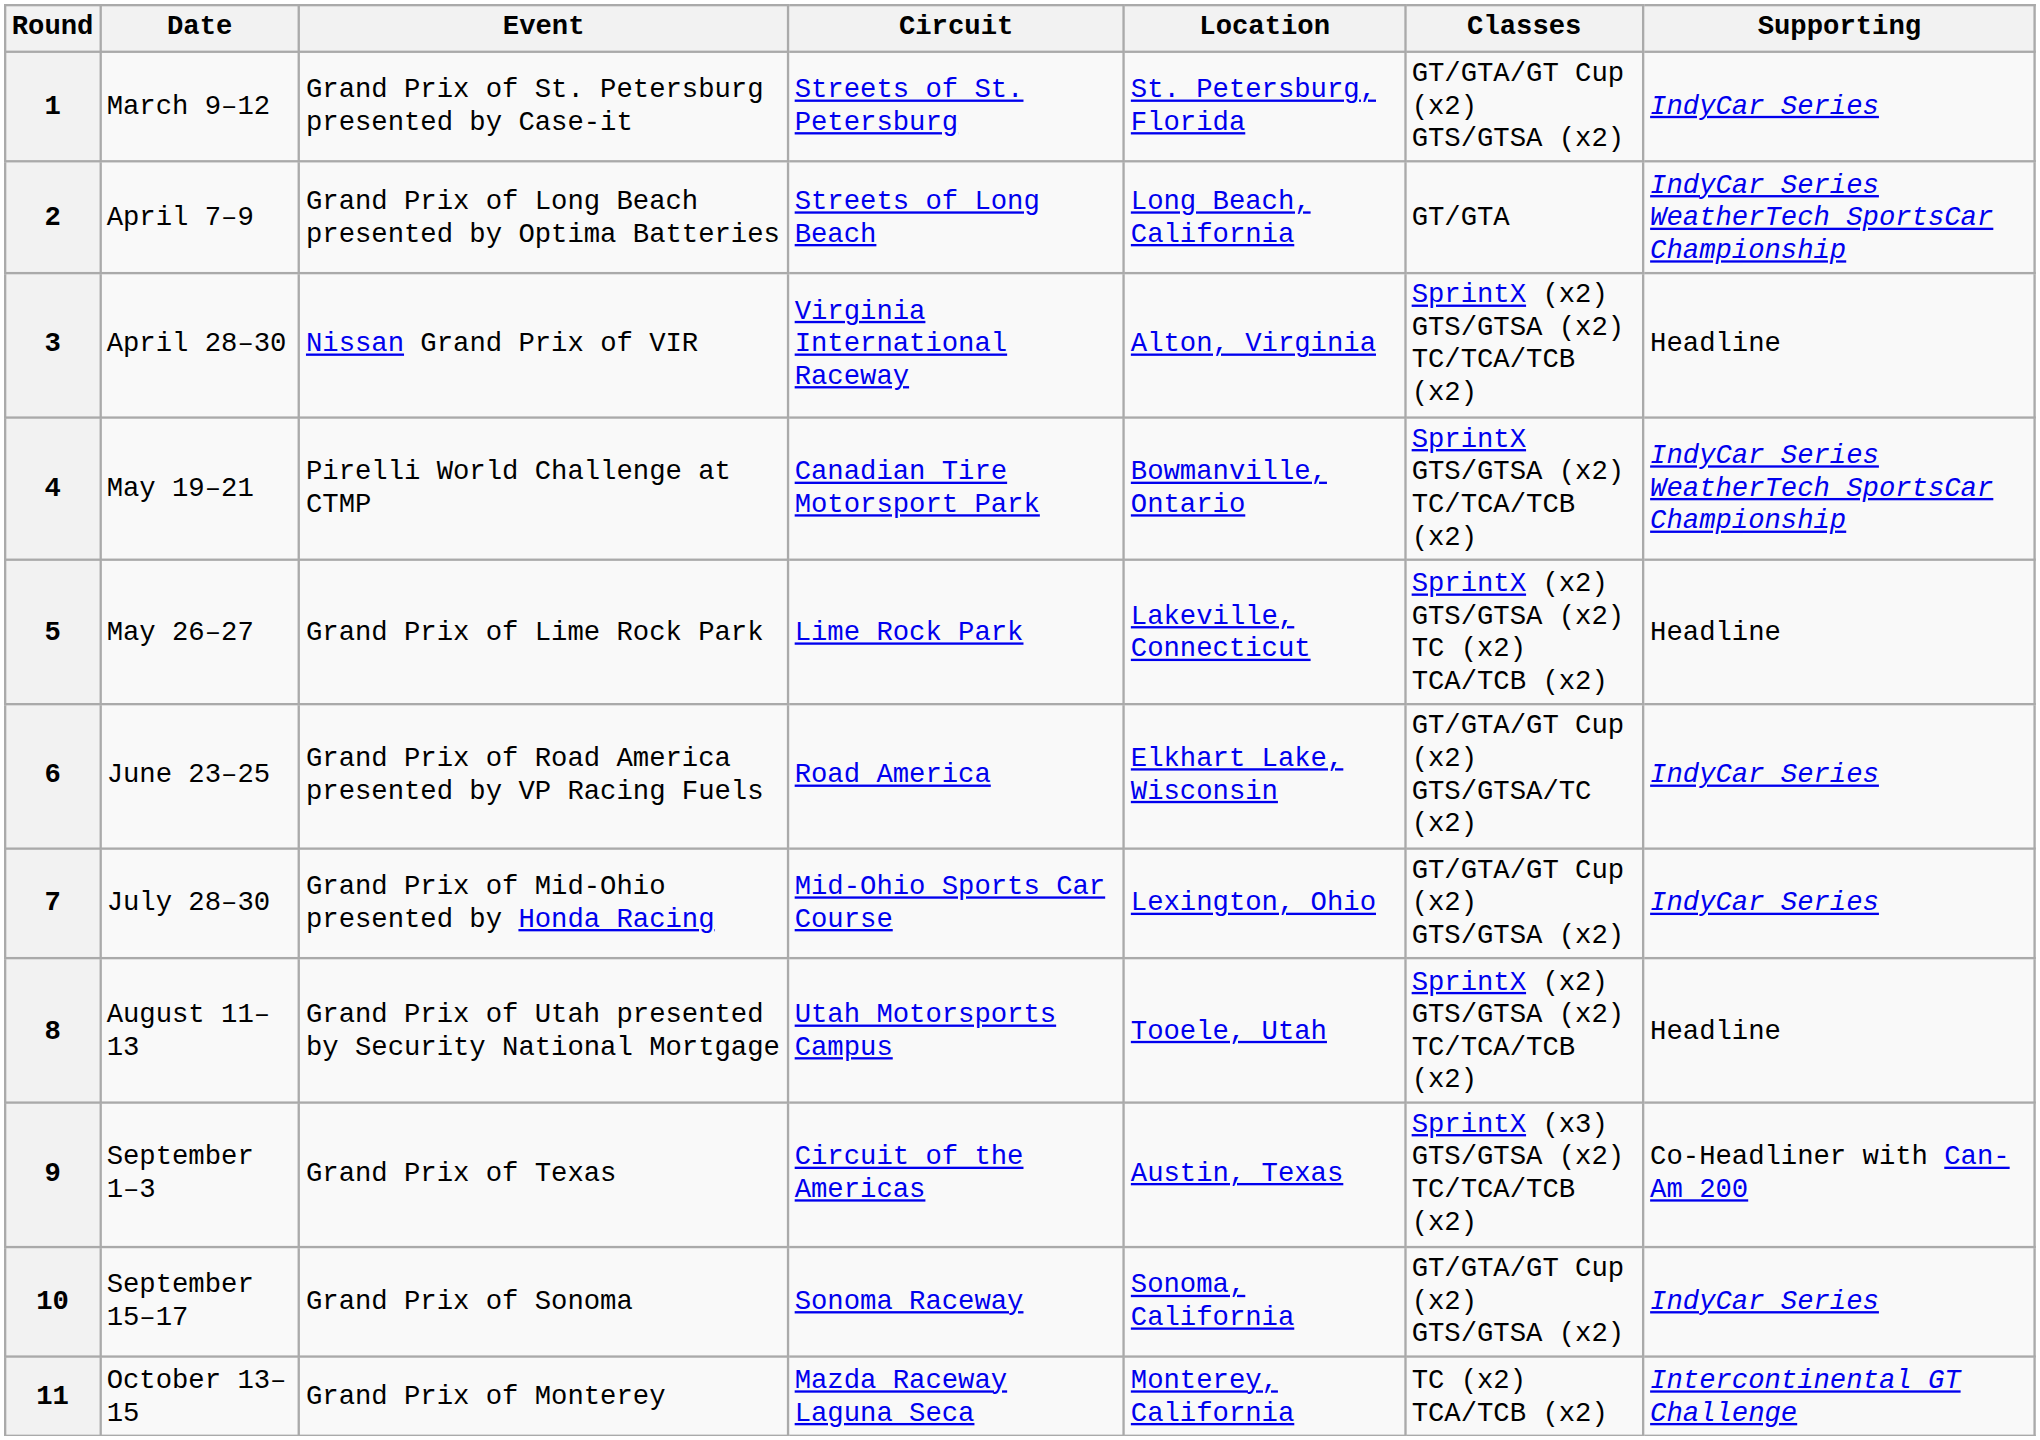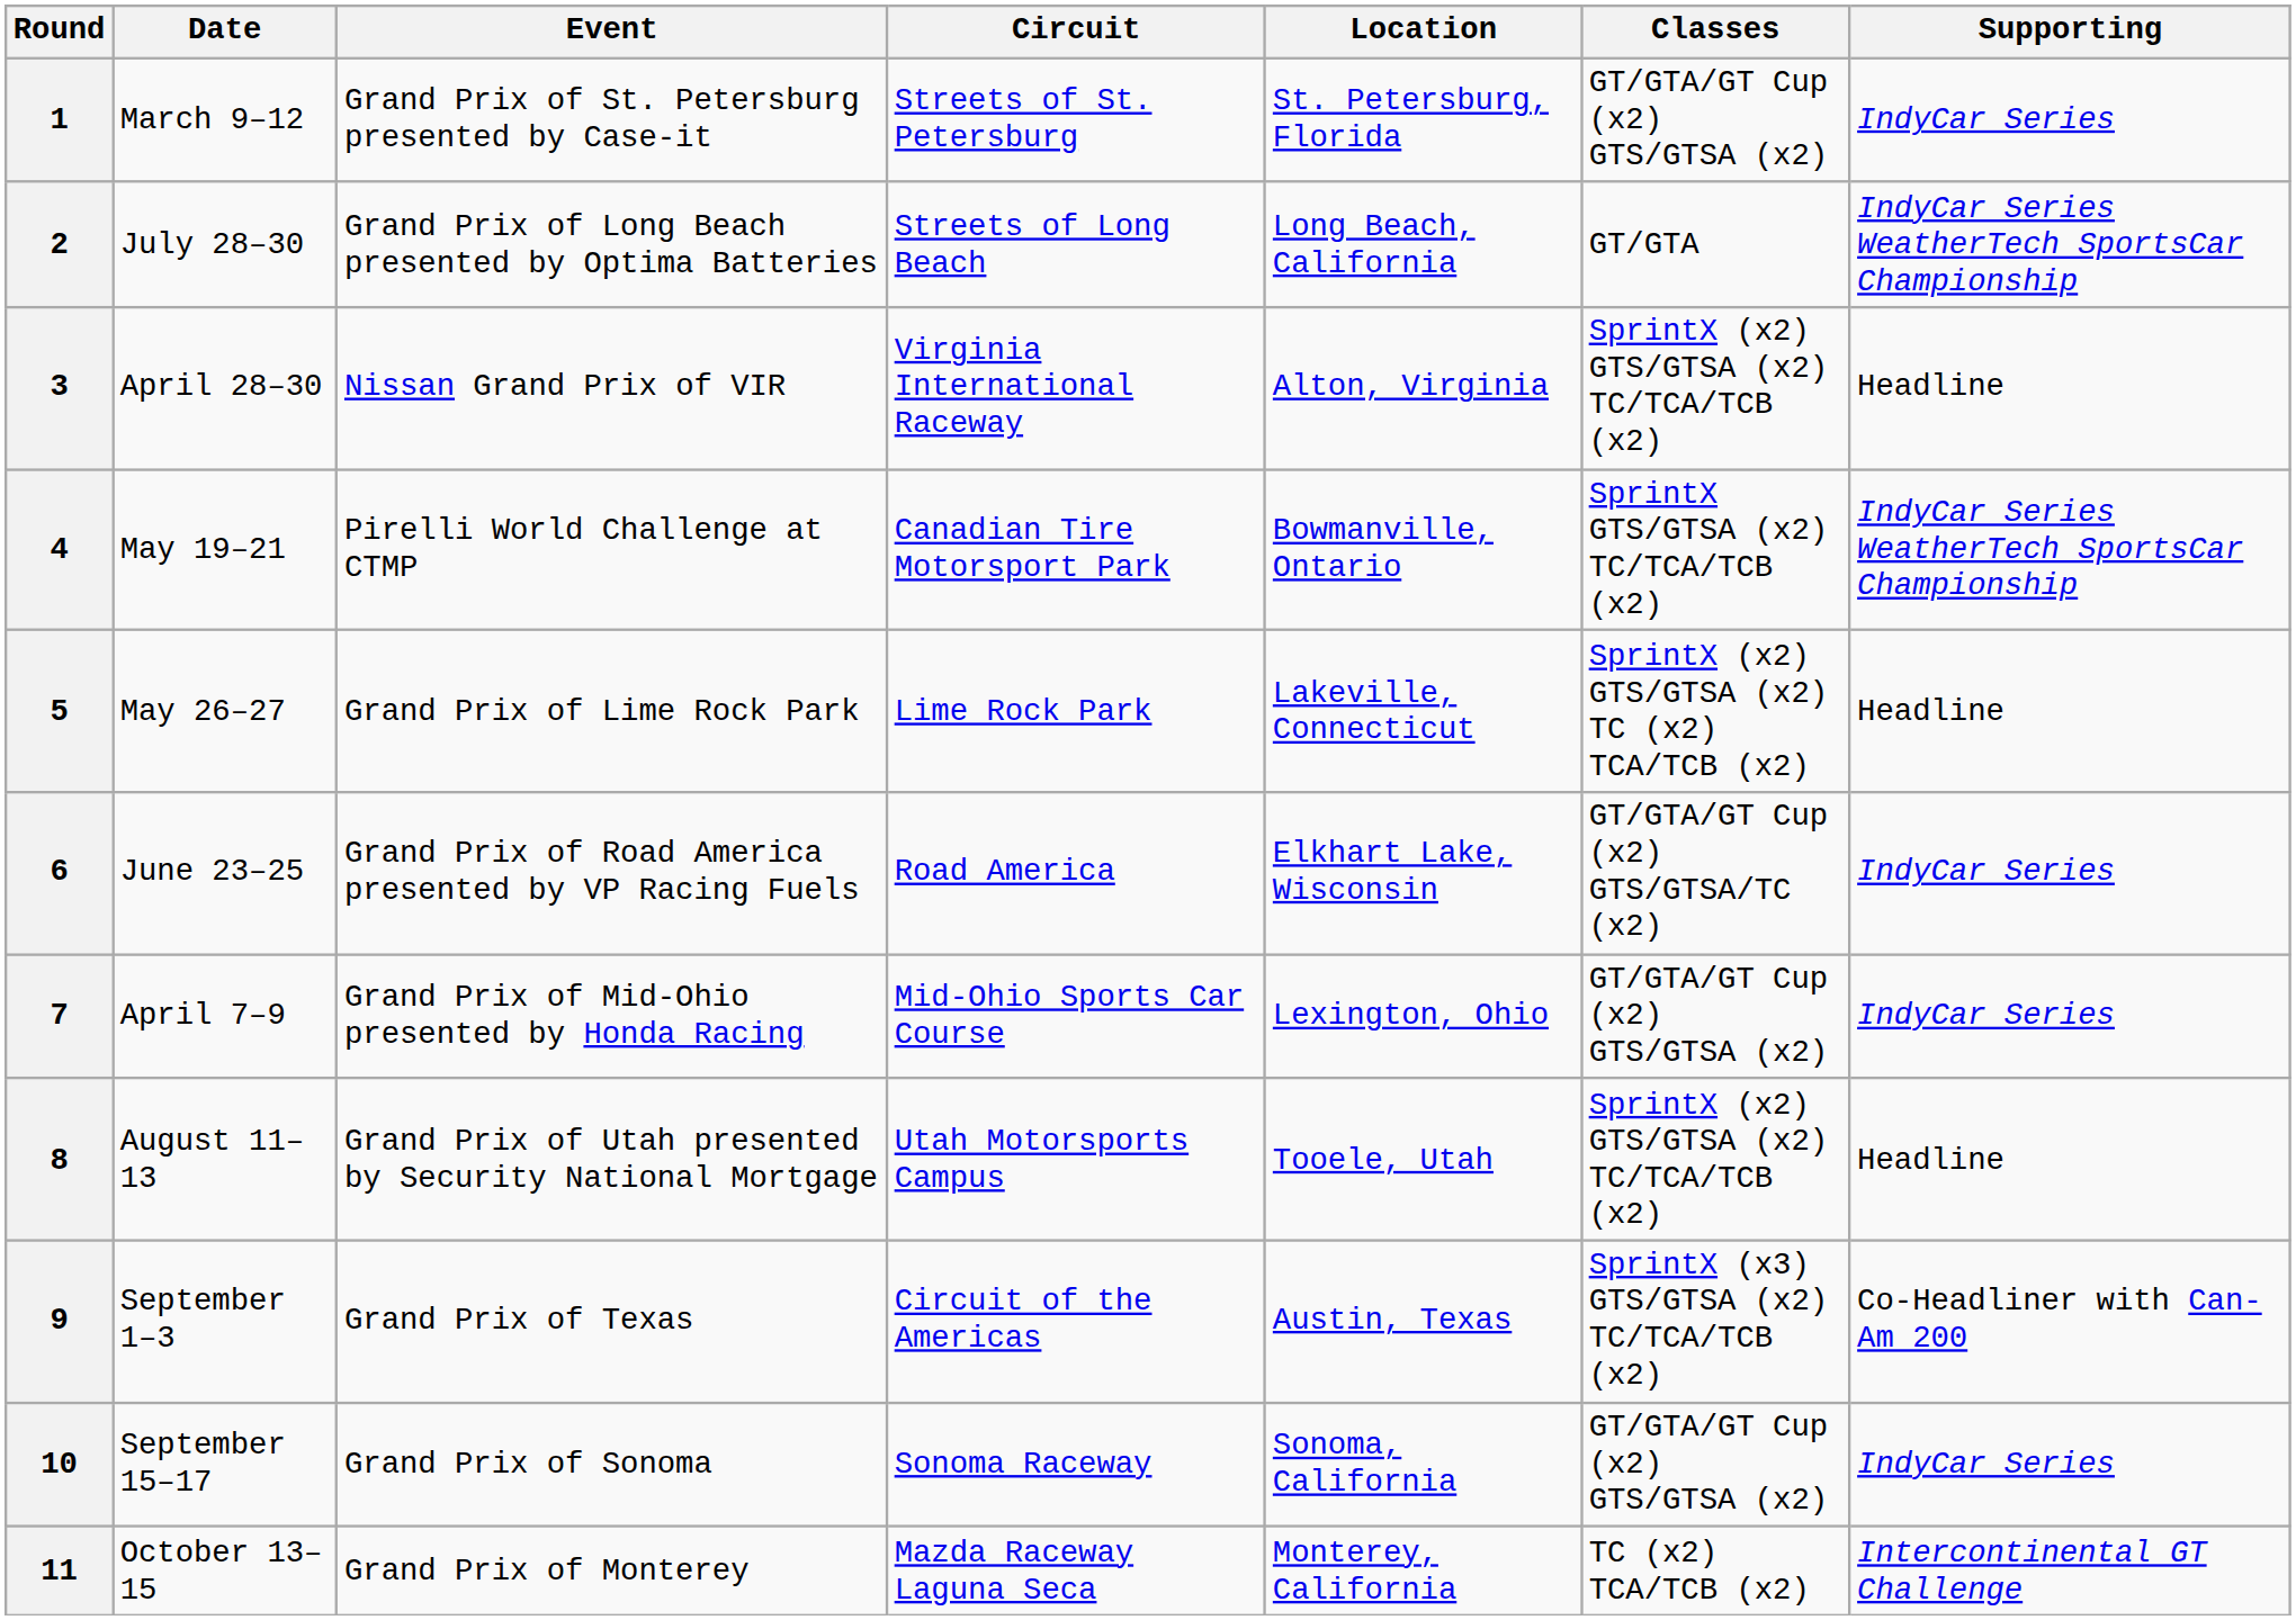2 | Date: April 7–9 -> July 28–30
7 | Date: July 28–30 -> April 7–9
